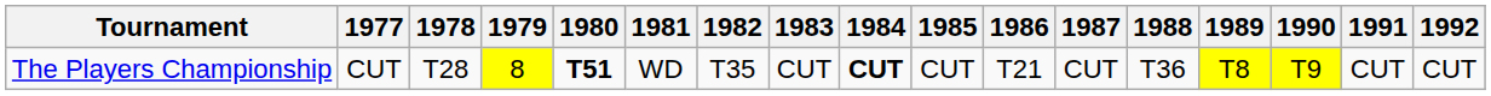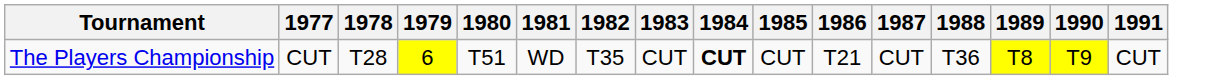- column: 1992 | CUT
The Players Championship | 1979: 8 -> 6
The Players Championship | 1980: bold -> normal
